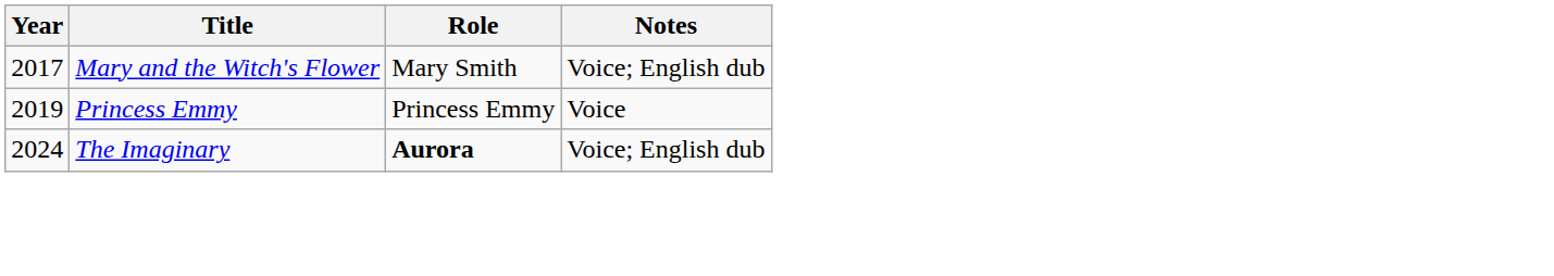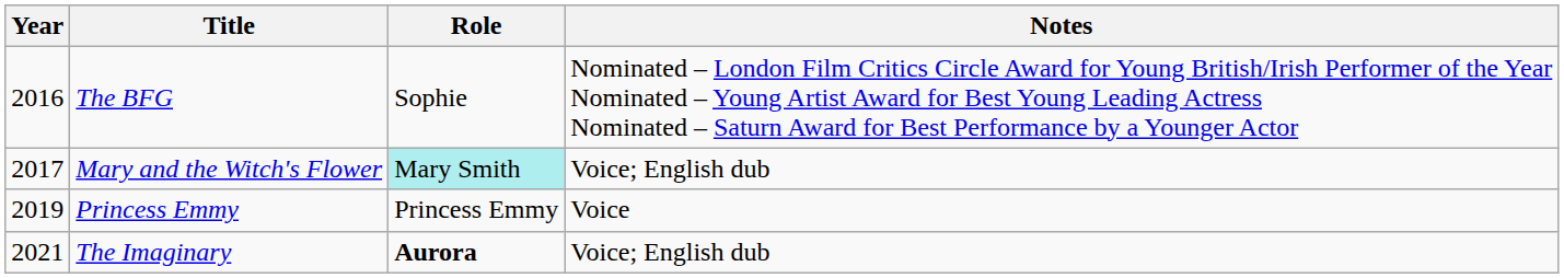+ row: 2016 | The BFG | Sophie | Nominated – London Film Critics Circle Award for Young British/Irish Performer of the Year Nominated – Young Artist Award for Best Young Leading Actress Nominated – Saturn Award for Best Performance by a Younger Actor
Mary and the Witch's Flower | Role: no background -> paleturquoise background
The Imaginary | Year: 2024 -> 2021
